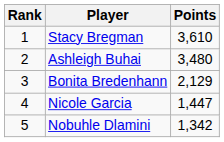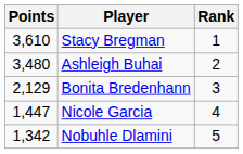columns swapped: Rank <-> Points
